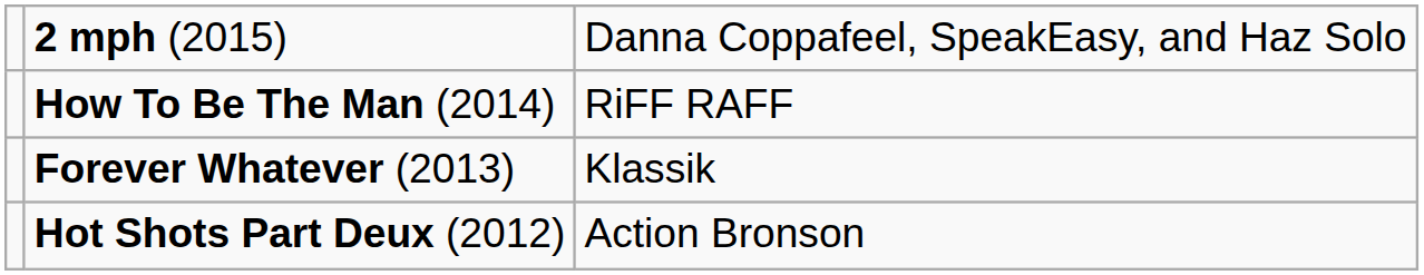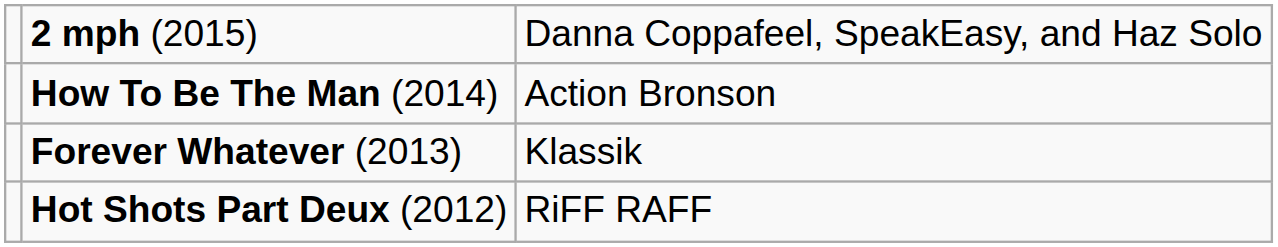How To Be The Man (2014) | column 3: RiFF RAFF -> Action Bronson
Hot Shots Part Deux (2012) | column 3: Action Bronson -> RiFF RAFF
